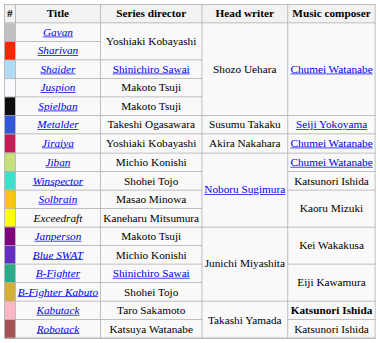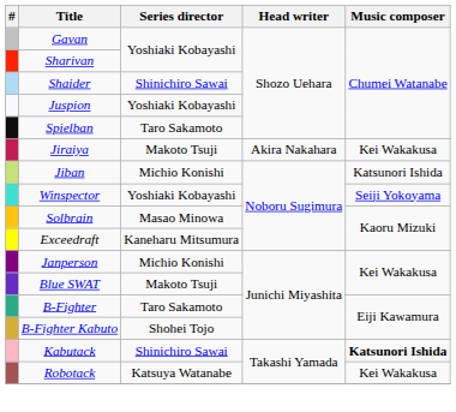Juspion | Series director: Makoto Tsuji -> Yoshiaki Kobayashi
Spielban | Series director: Makoto Tsuji -> Taro Sakamoto
- row: Metalder | Takeshi Ogasawara | Susumu Takaku | Seiji Yokoyama
Jiraiya | Series director: Yoshiaki Kobayashi -> Makoto Tsuji
Jiraiya | Music composer: Chumei Watanabe -> Kei Wakakusa
Jiban | Music composer: Chumei Watanabe -> Katsunori Ishida
Winspector | Series director: Shohei Tojo -> Yoshiaki Kobayashi
Winspector | Music composer: Katsunori Ishida -> Seiji Yokoyama
Janperson | Series director: Makoto Tsuji -> Michio Konishi
Blue SWAT | Series director: Michio Konishi -> Makoto Tsuji
B-Fighter | Series director: Shinichiro Sawai -> Taro Sakamoto
Kabutack | Series director: Taro Sakamoto -> Shinichiro Sawai
Robotack | Music composer: Katsunori Ishida -> Kei Wakakusa
